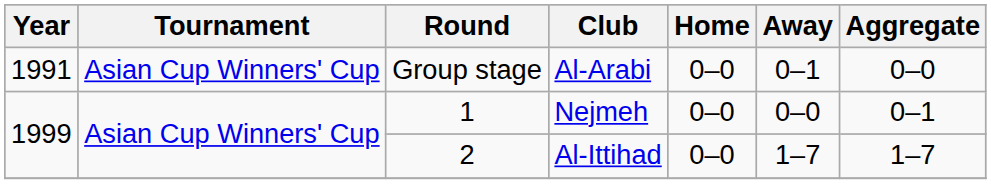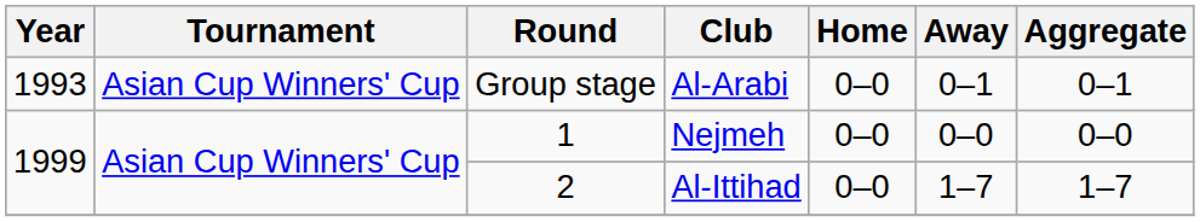Al-Arabi | Year: 1991 -> 1993
Al-Arabi | Aggregate: 0–0 -> 0–1
Nejmeh | Aggregate: 0–1 -> 0–0
